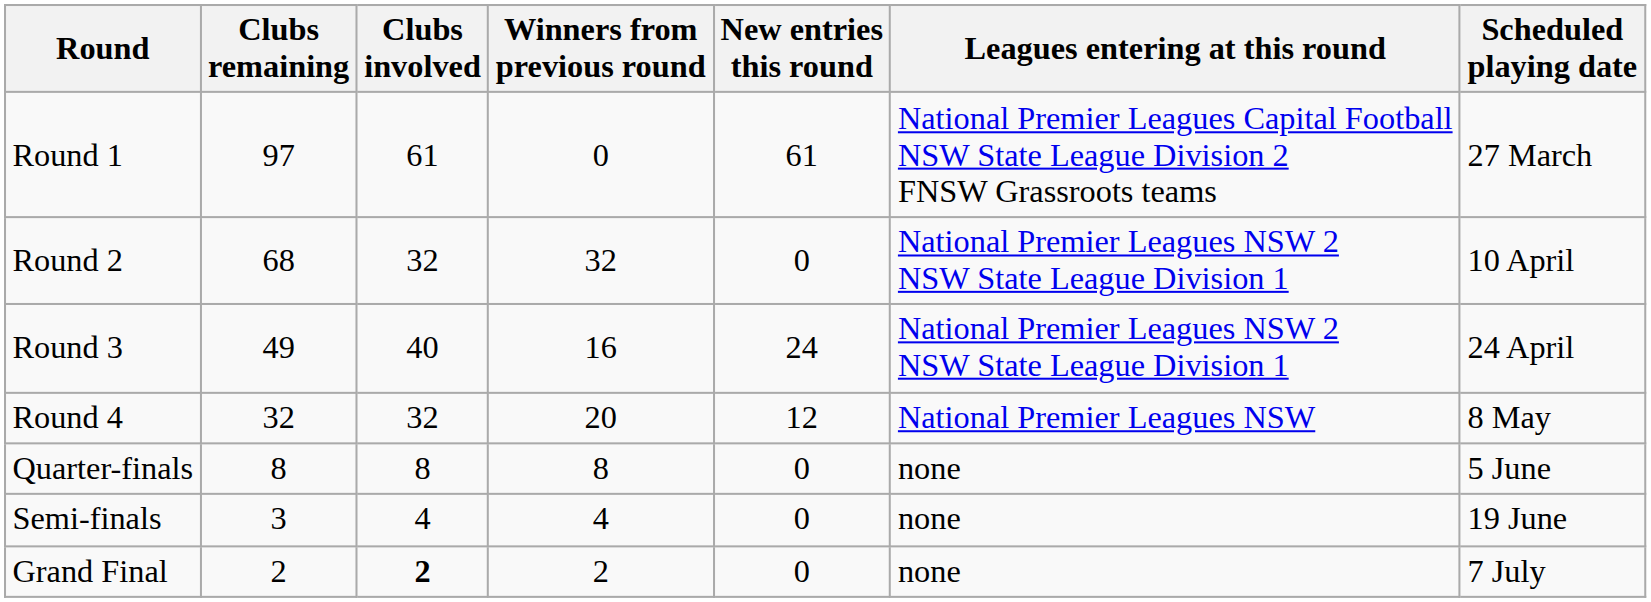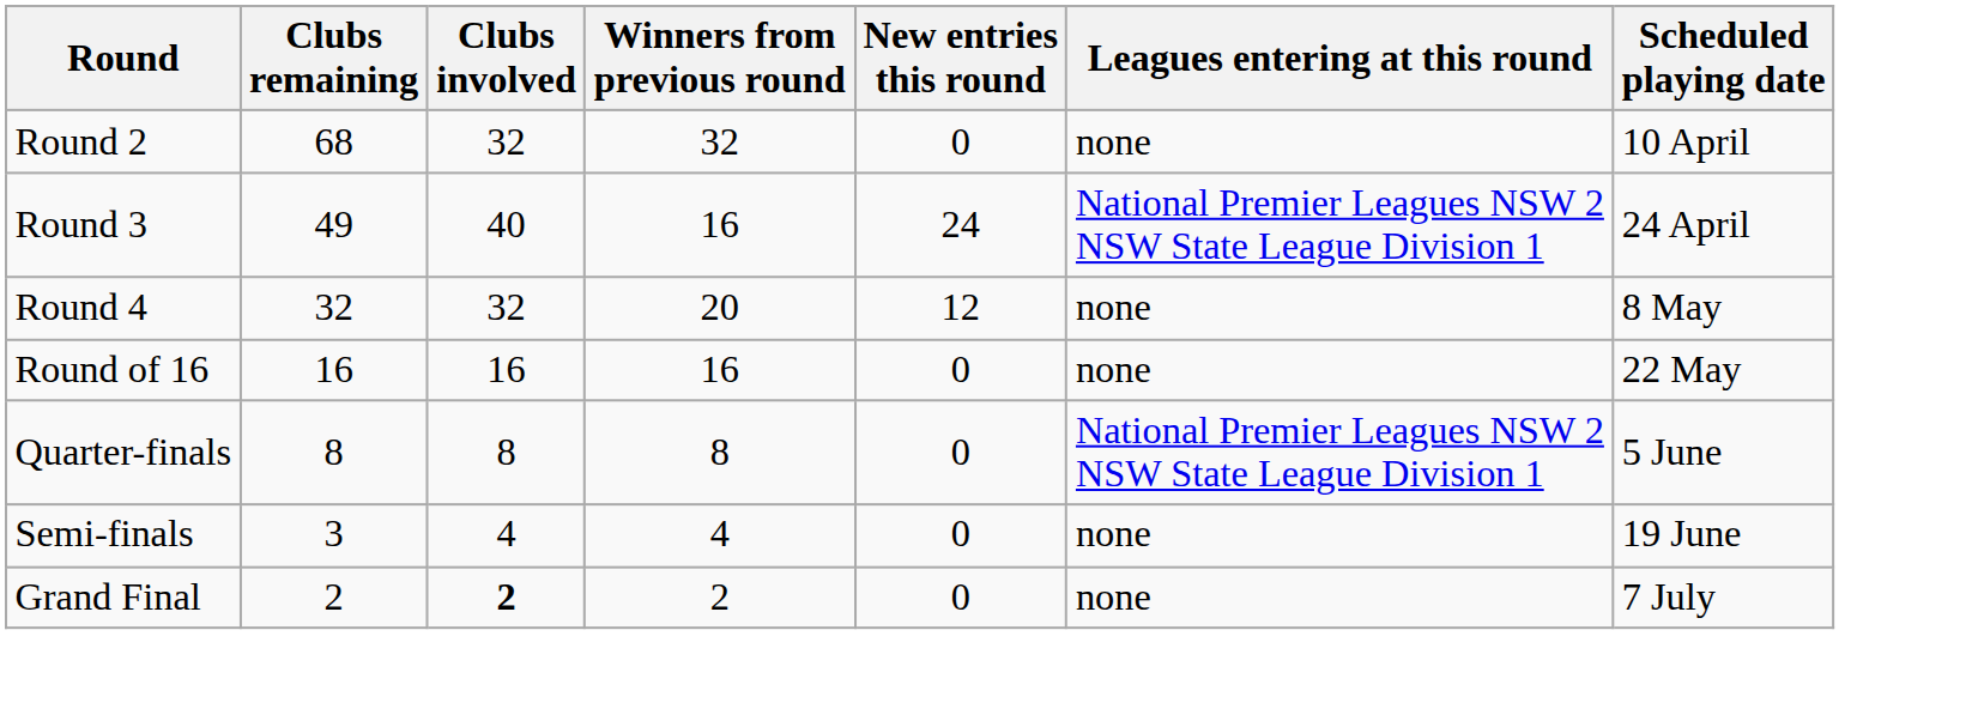- row: Round 1 | 97 | 61 | 0 | 61 | National Premier Leagues Capital Football NSW State League Division 2 FNSW Grassroots teams | 27 March
Round 2 | Leagues entering at this round: National Premier Leagues NSW 2 NSW State League Division 1 -> none
Round 4 | Leagues entering at this round: National Premier Leagues NSW -> none
+ row: Round of 16 | 16 | 16 | 16 | 0 | none | 22 May
Quarter-finals | Leagues entering at this round: none -> National Premier Leagues NSW 2 NSW State League Division 1
